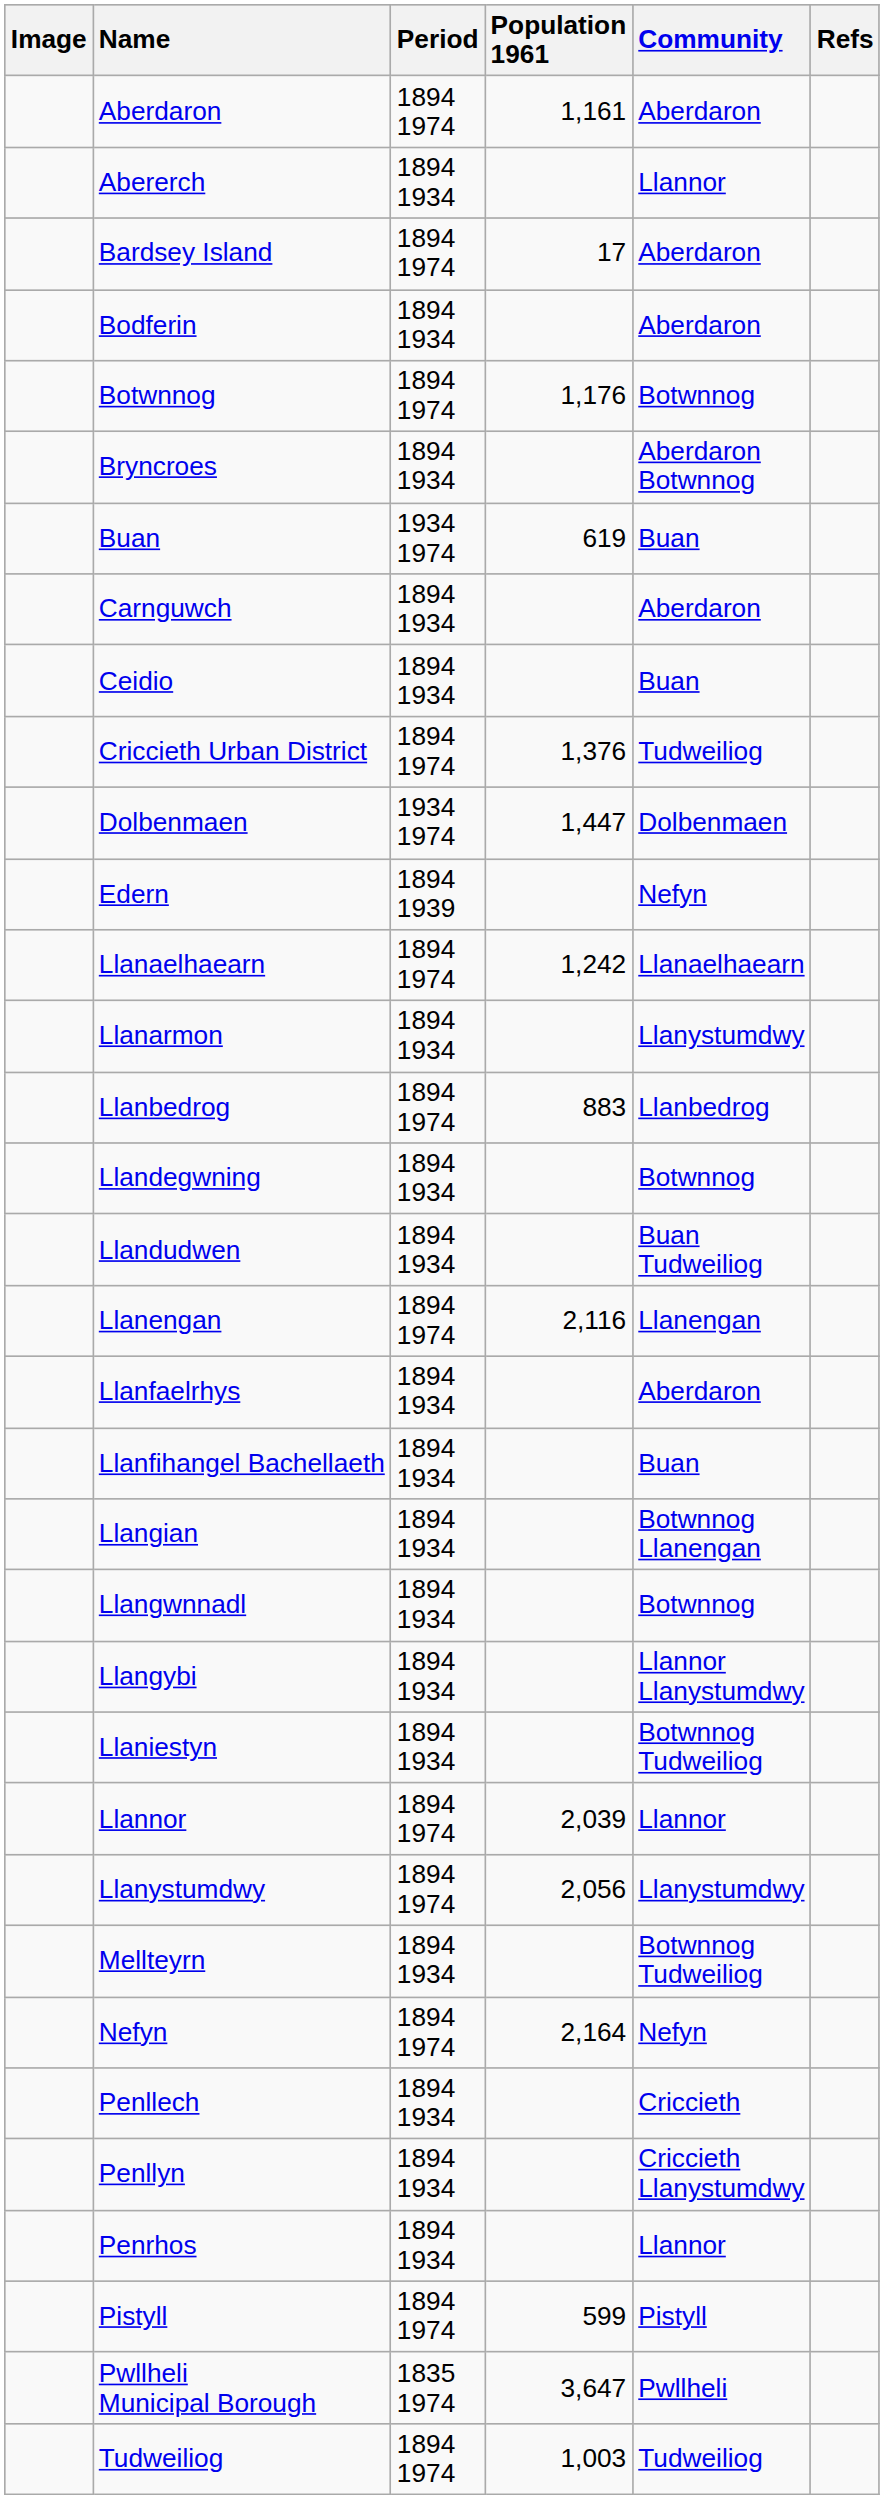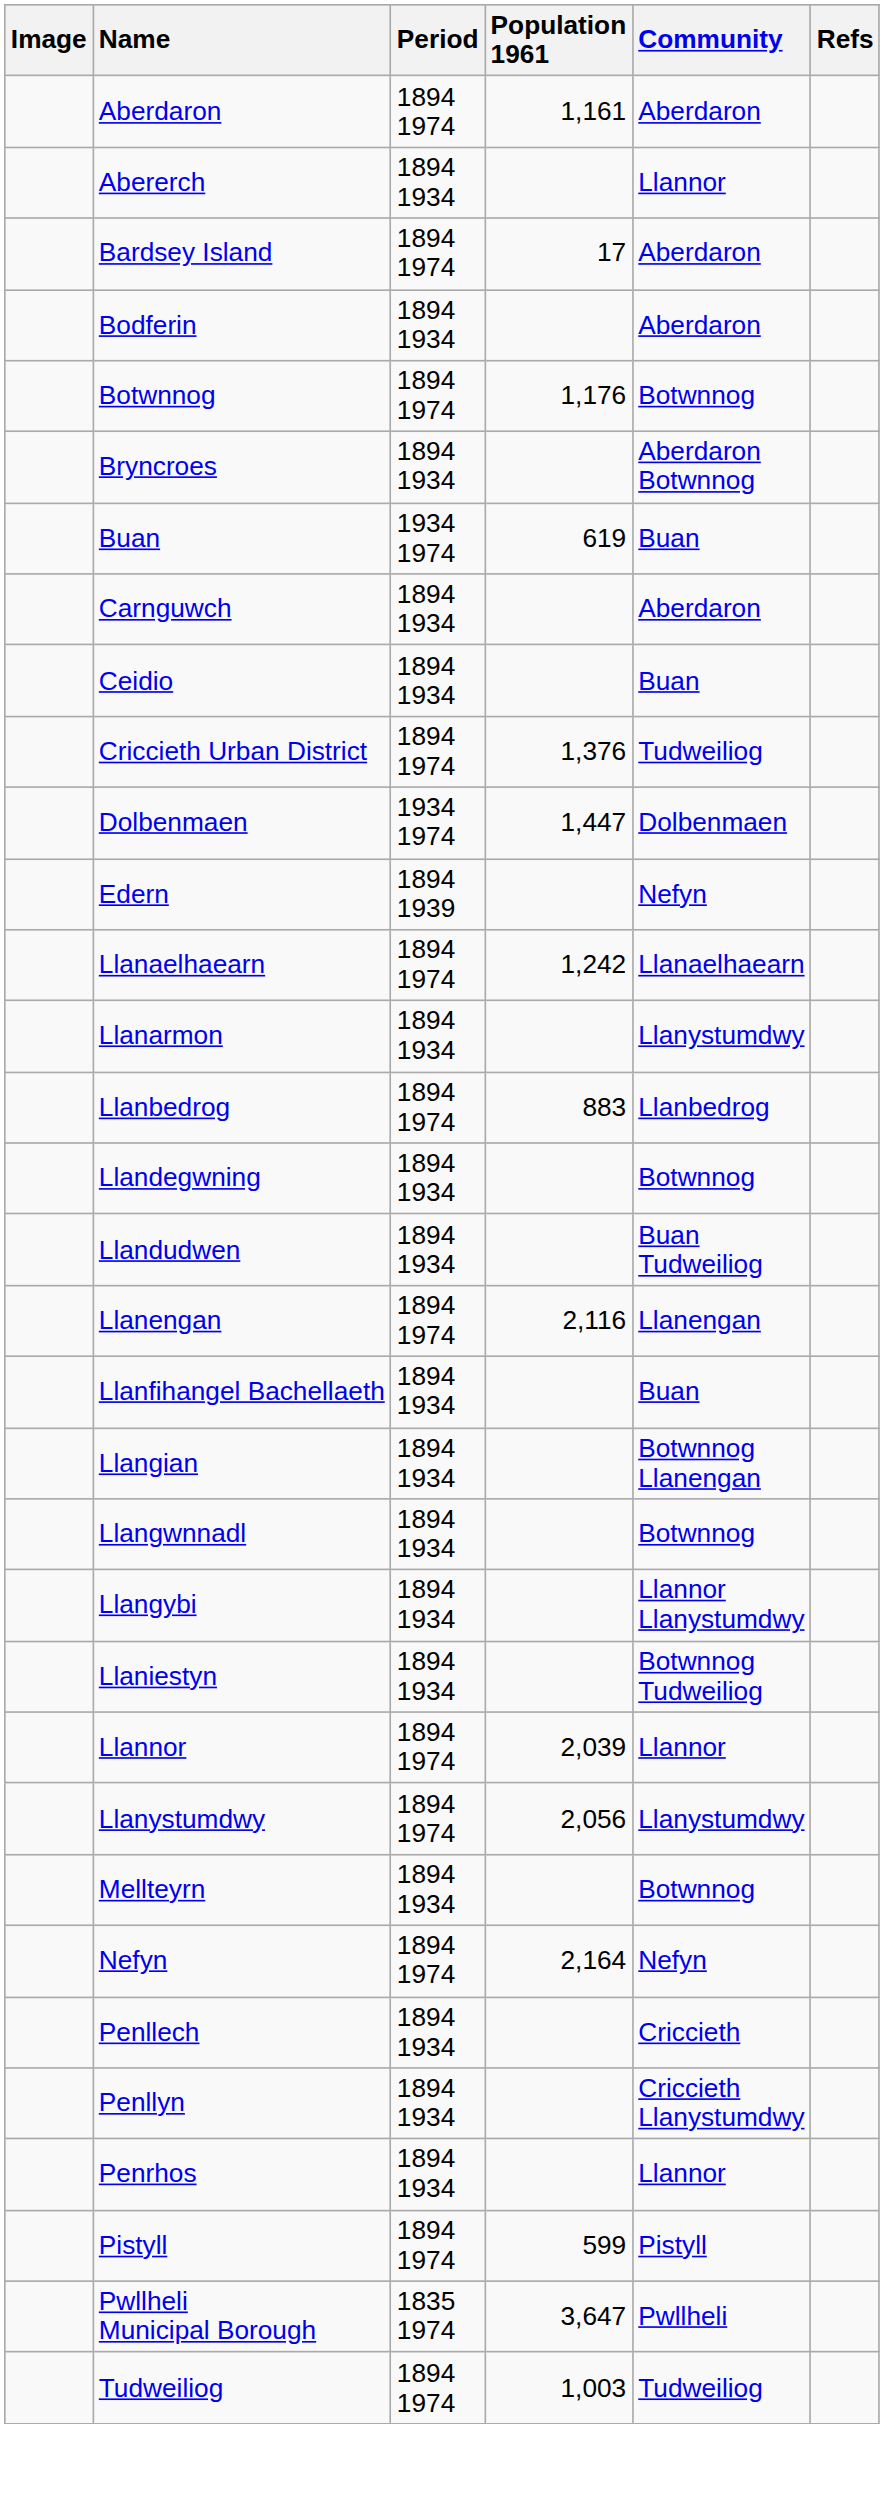- row: Llanfaelrhys | 1894 1934 | Aberdaron
Mellteyrn | Community: Botwnnog Tudweiliog -> Botwnnog
